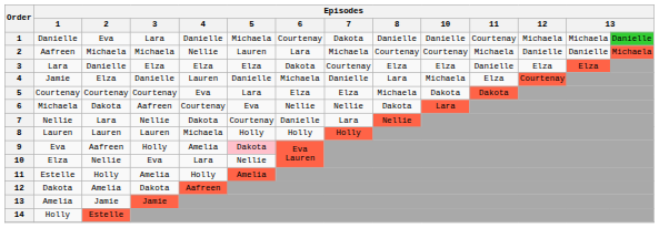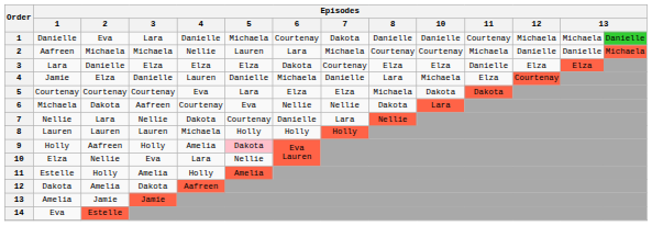9 | Episodes / 1: Eva -> Holly
14 | Episodes / 1: Holly -> Eva
